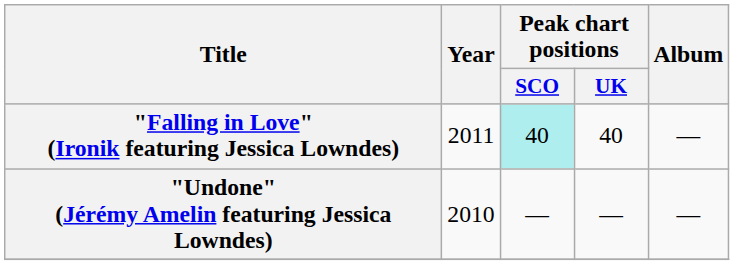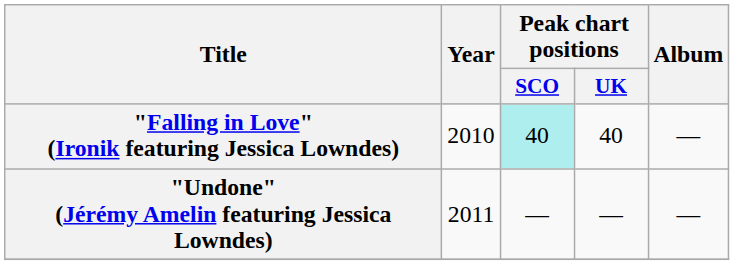"Falling in Love" (Ironik featuring Jessica Lowndes) | Year: 2011 -> 2010
"Undone" (Jérémy Amelin featuring Jessica Lowndes) | Year: 2010 -> 2011
